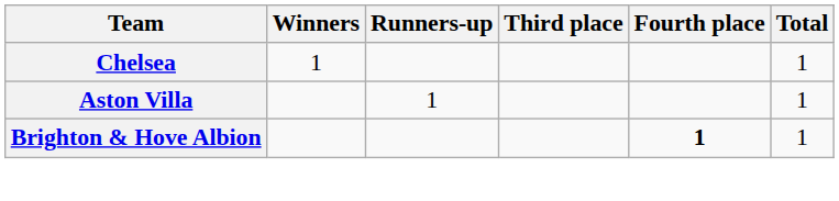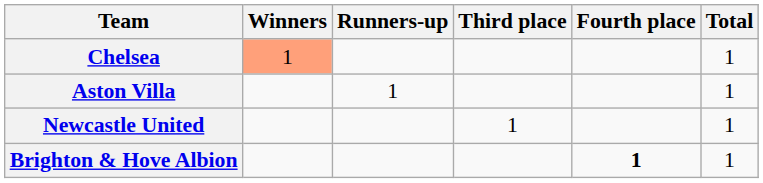Chelsea | Winners: no background -> lightsalmon background
+ row: Newcastle United | 1 | 1
